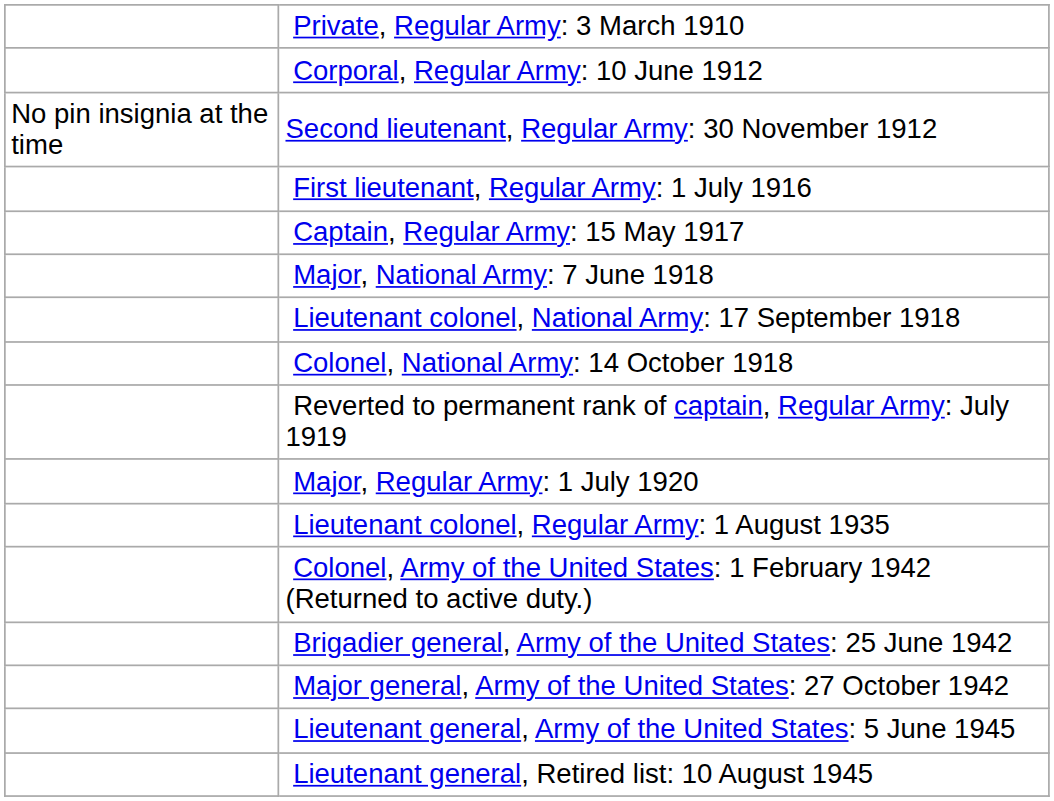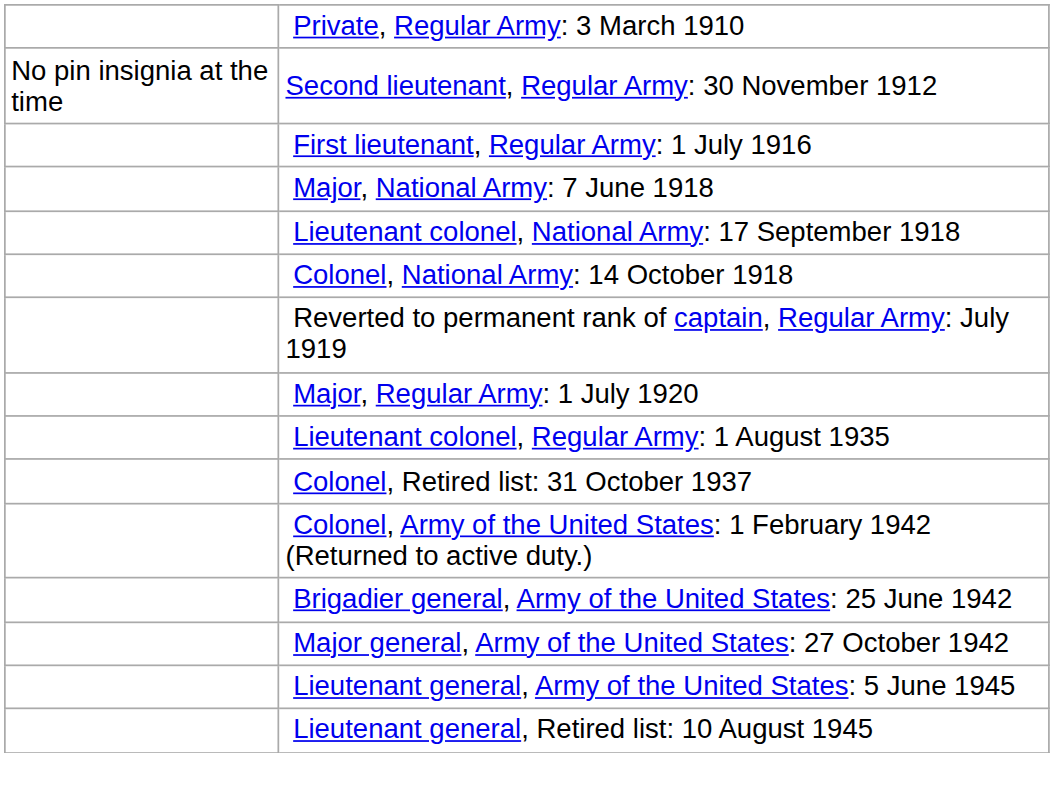- row: Corporal, Regular Army: 10 June 1912
- row: Captain, Regular Army: 15 May 1917
+ row: Colonel, Retired list: 31 October 1937
